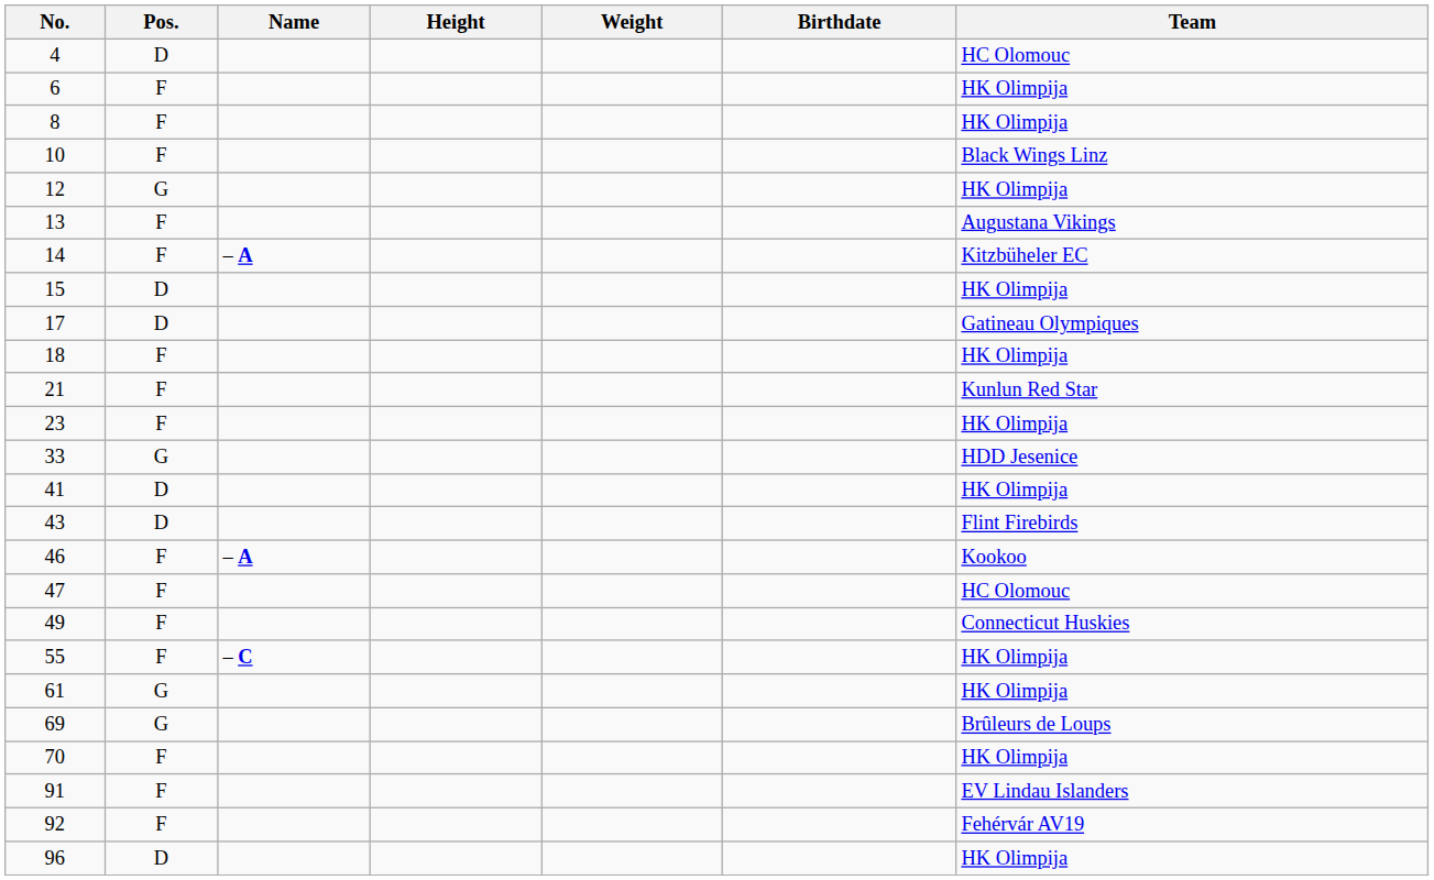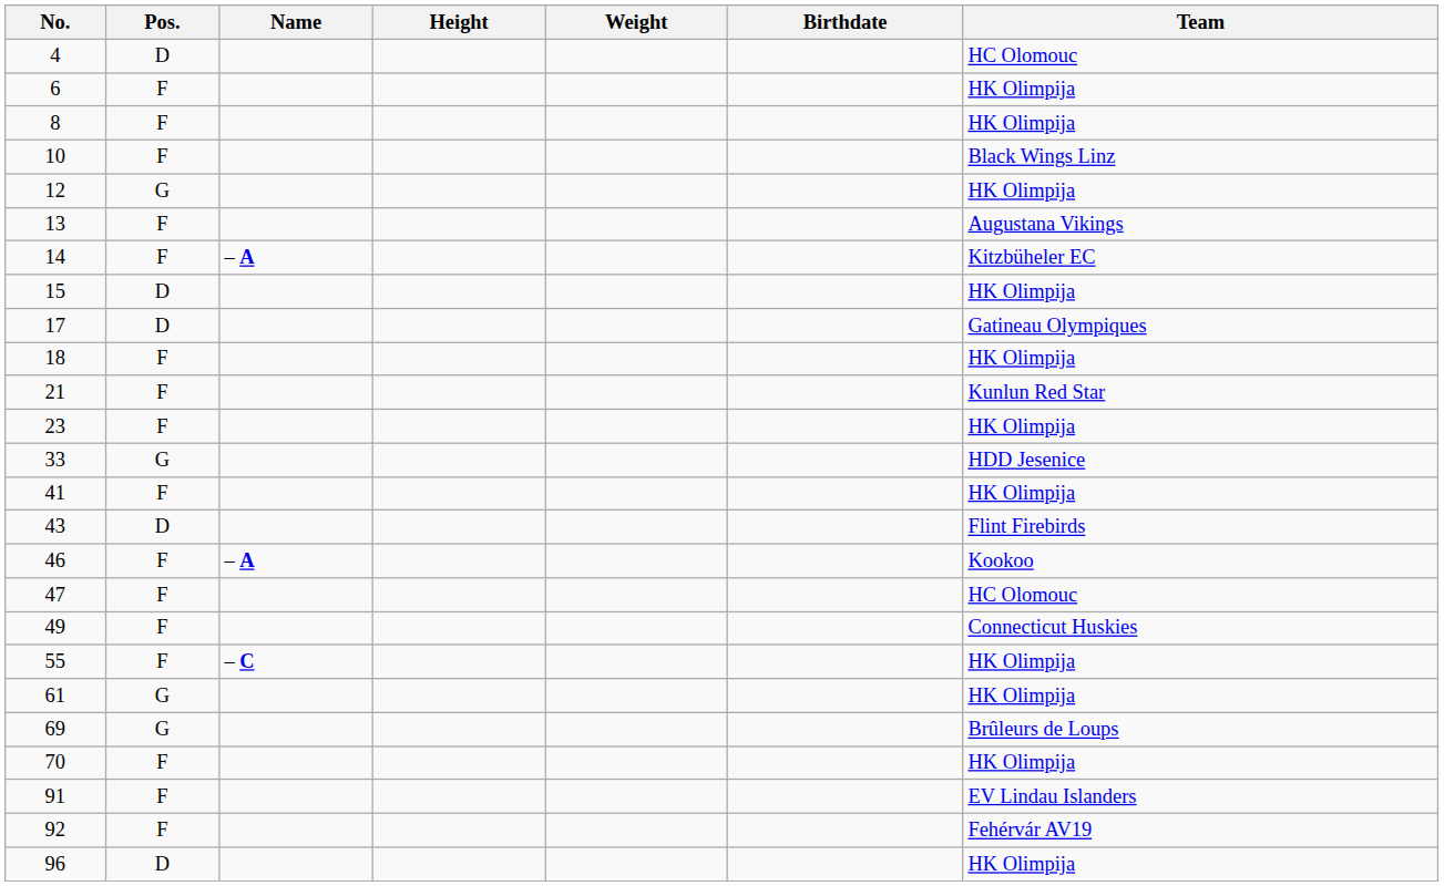41 | Pos.: D -> F
